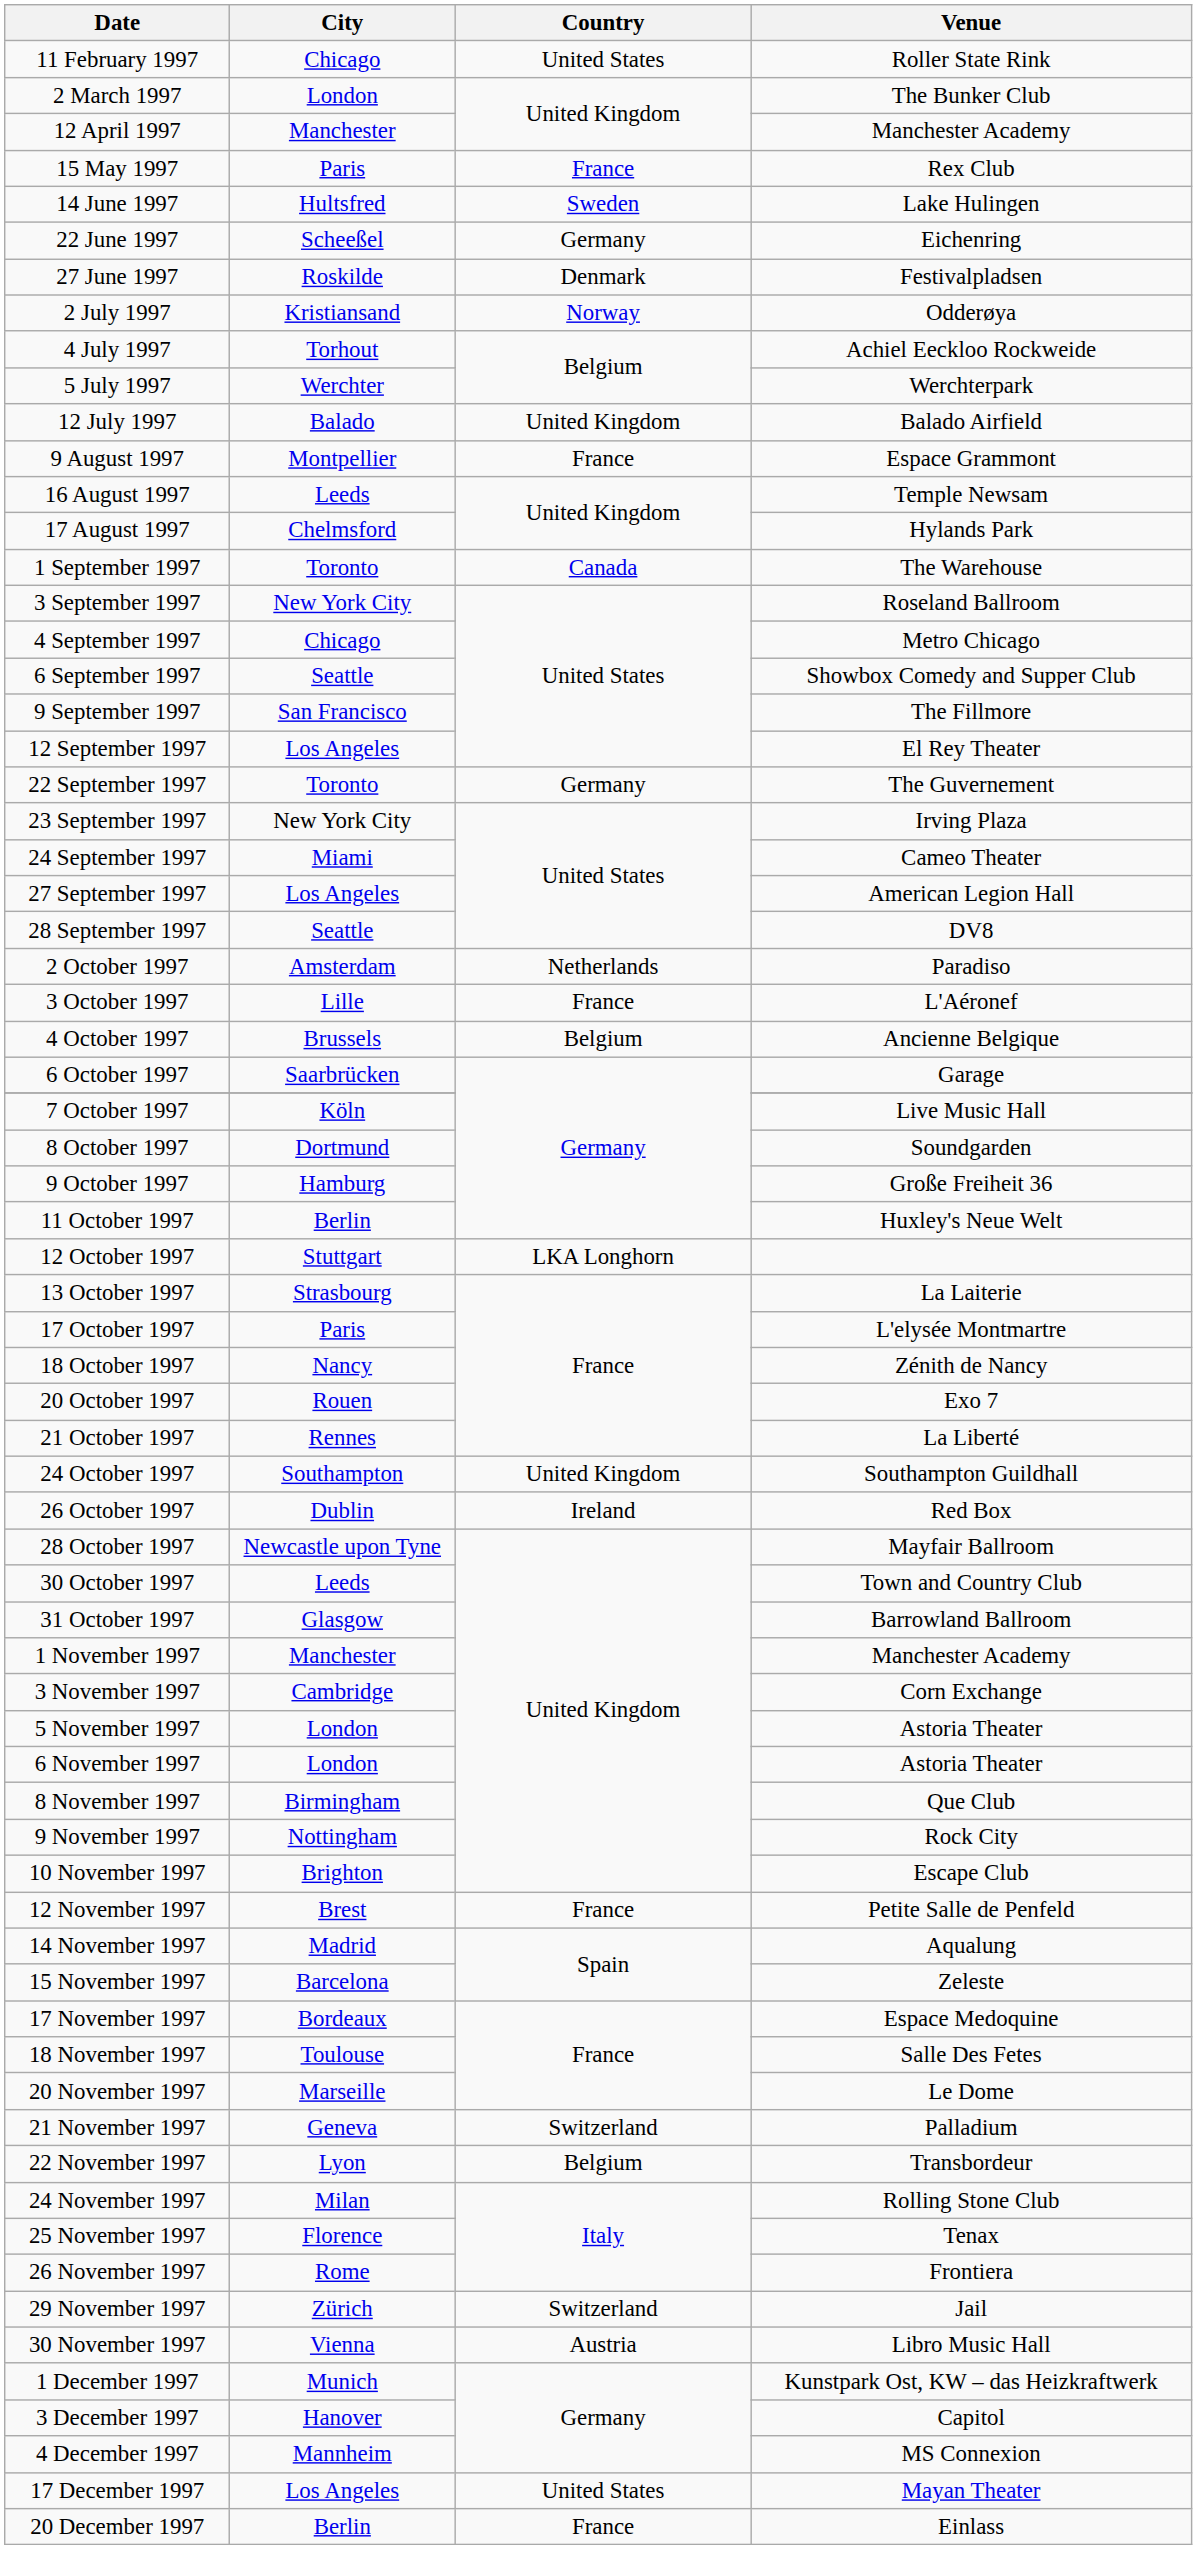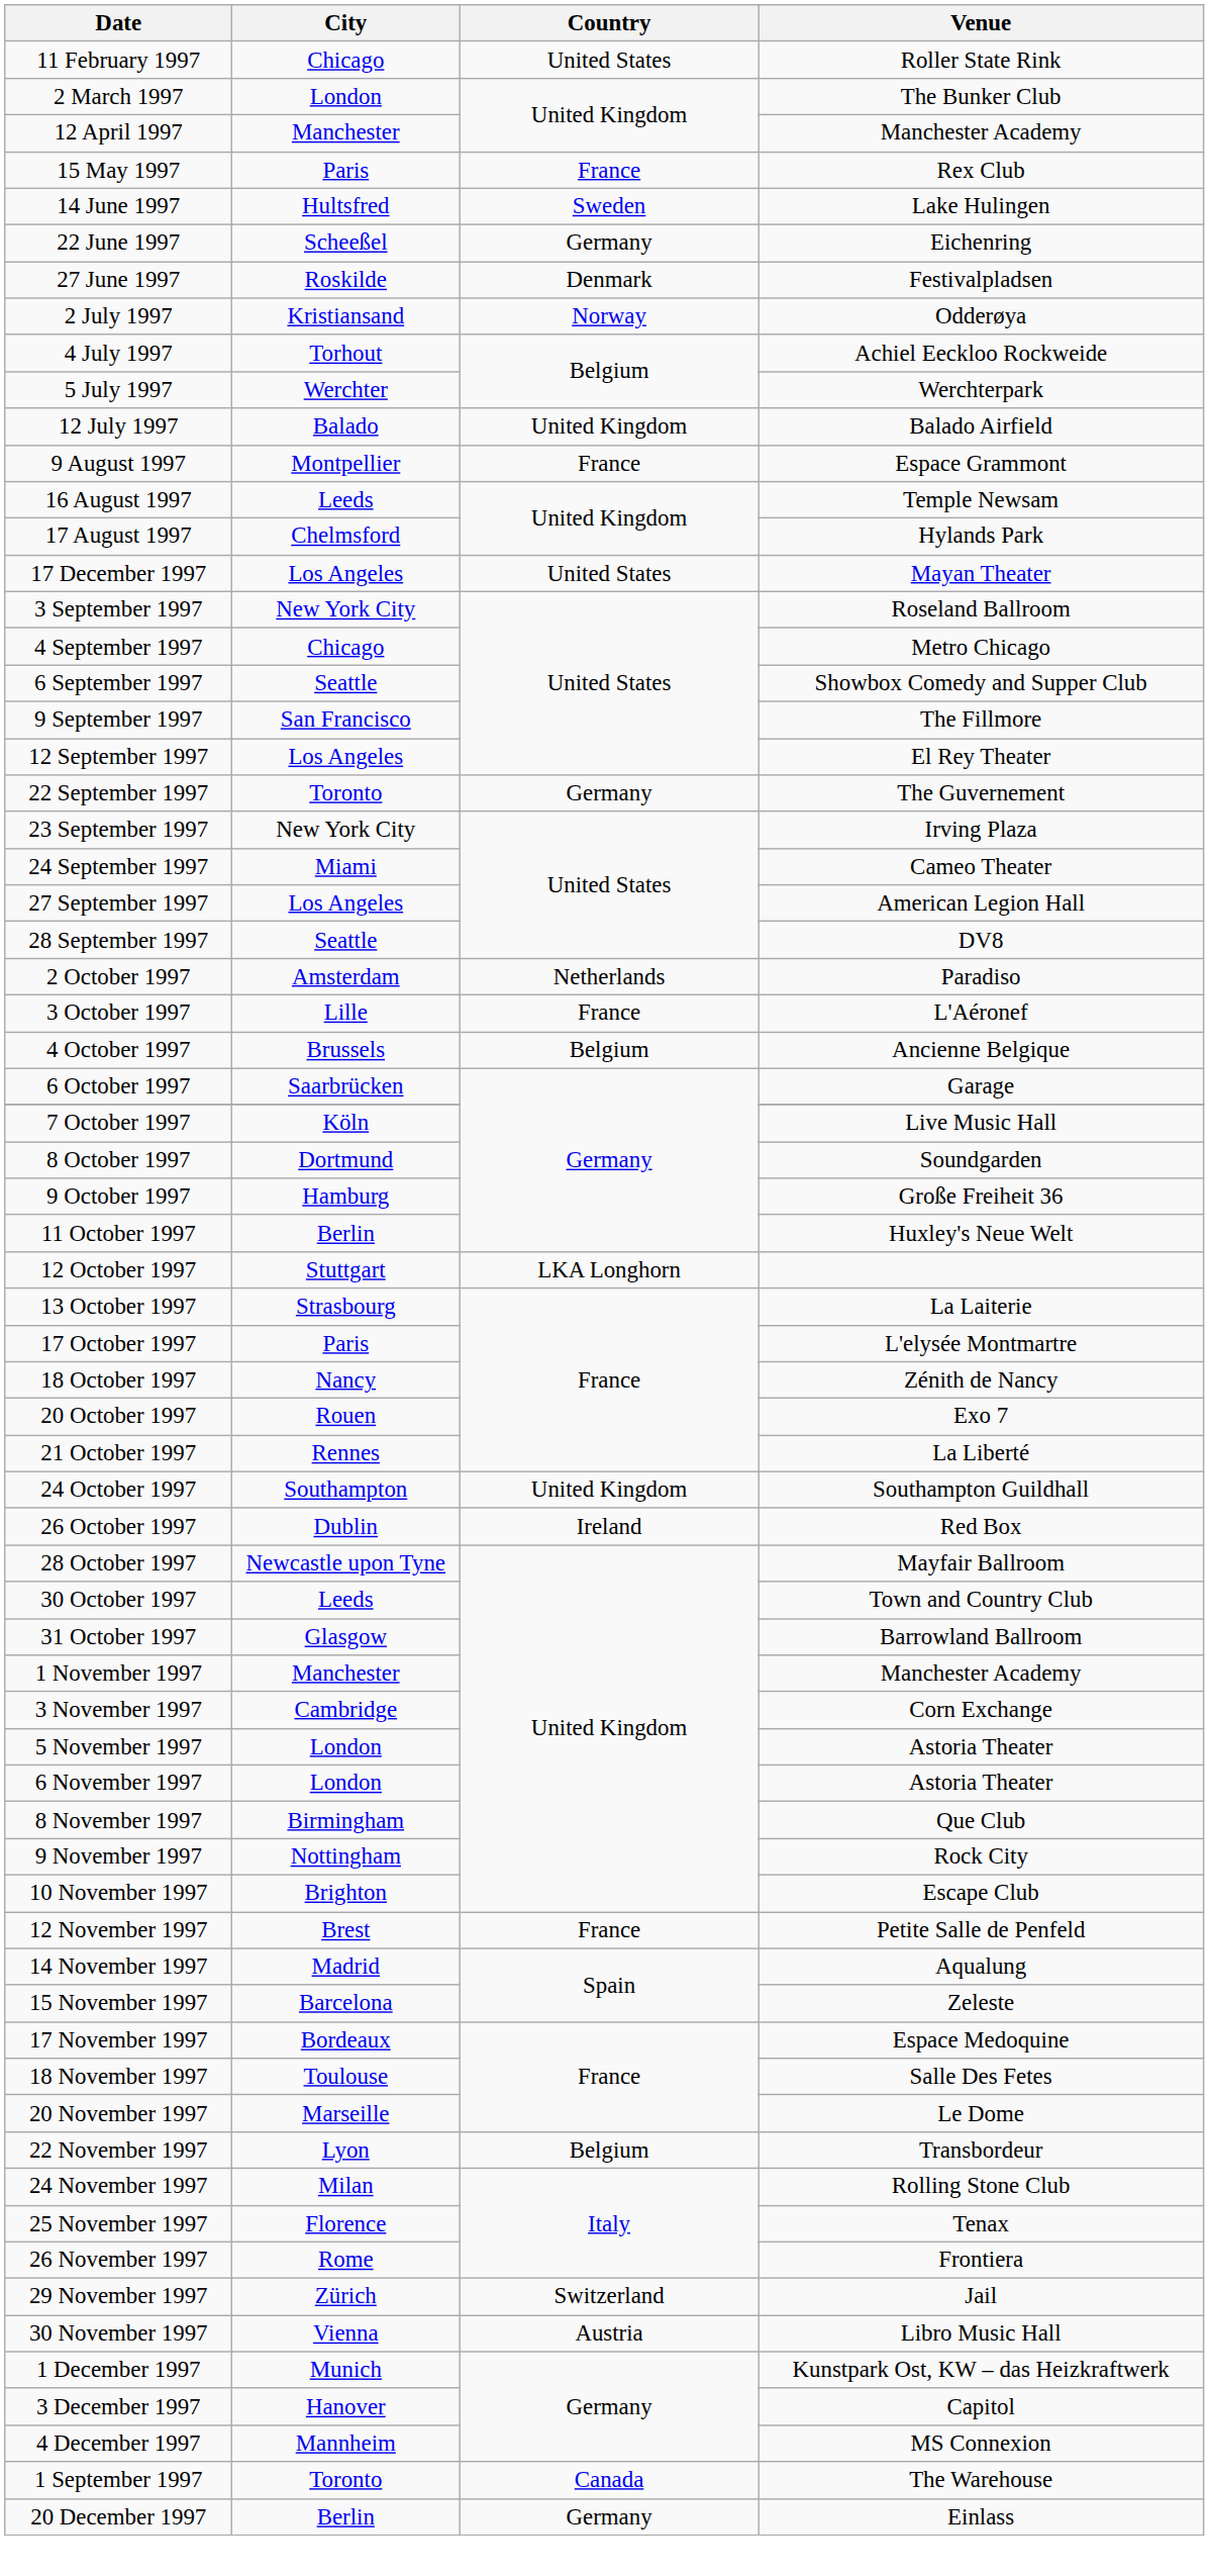rows swapped: 1 September 1997 <-> 17 December 1997
- row: 21 November 1997 | Geneva | Switzerland | Palladium
20 December 1997 | Country: France -> Germany
